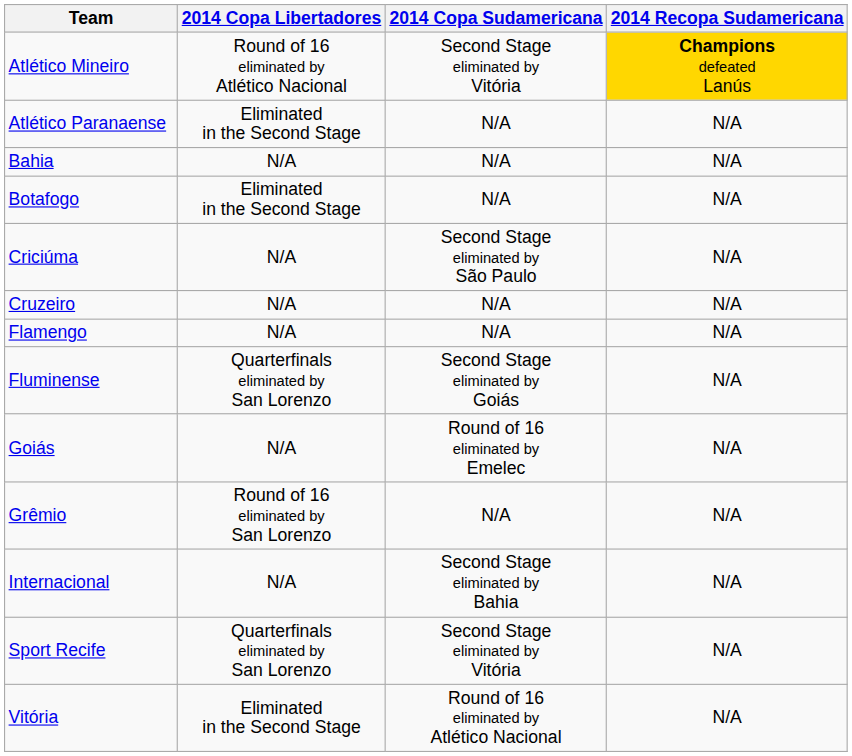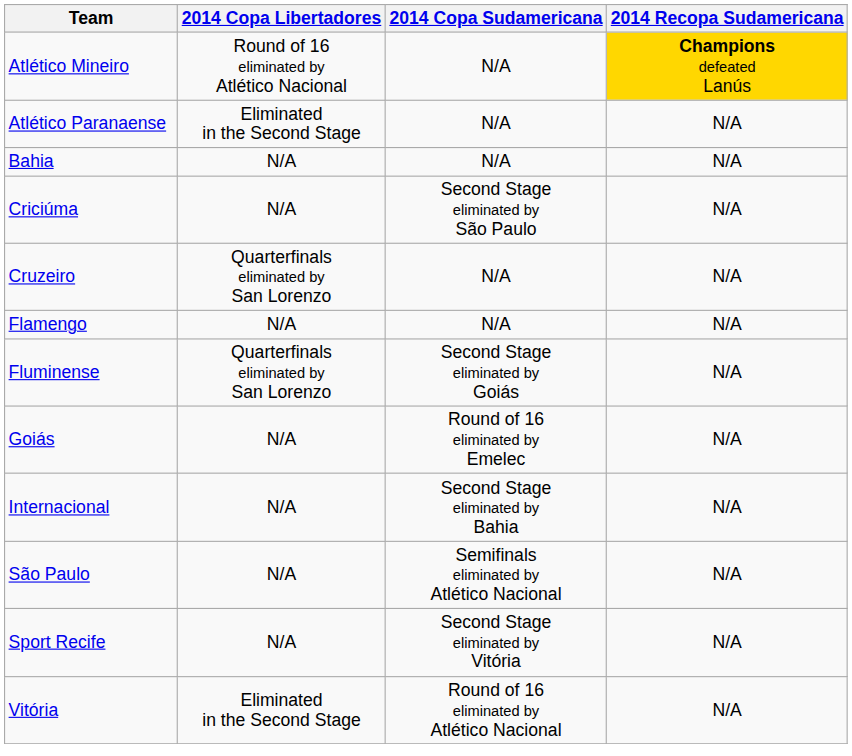Atlético Mineiro | 2014 Copa Sudamericana: Second Stage eliminated by Vitória -> N/A
- row: Botafogo | Eliminated in the Second Stage | N/A | N/A
Cruzeiro | 2014 Copa Libertadores: N/A -> Quarterfinals eliminated by San Lorenzo
- row: Grêmio | Round of 16 eliminated by San Lorenzo | N/A | N/A
+ row: São Paulo | N/A | Semifinals eliminated by Atlético Nacional | N/A
Sport Recife | 2014 Copa Libertadores: Quarterfinals eliminated by San Lorenzo -> N/A
